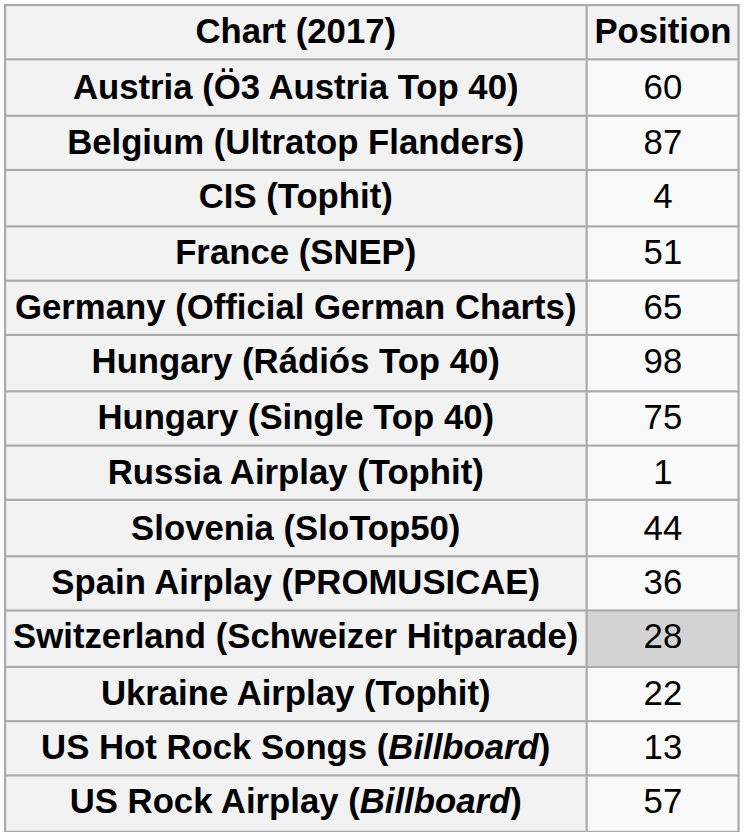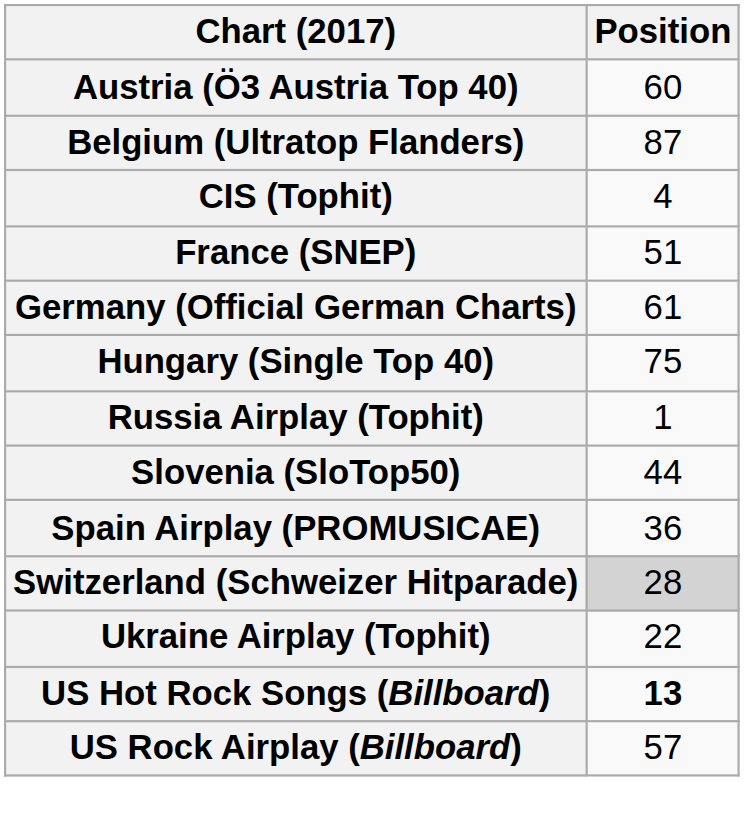Germany (Official German Charts) | Position: 65 -> 61
- row: Hungary (Rádiós Top 40) | 98
US Hot Rock Songs (Billboard) | Position: normal -> bold
